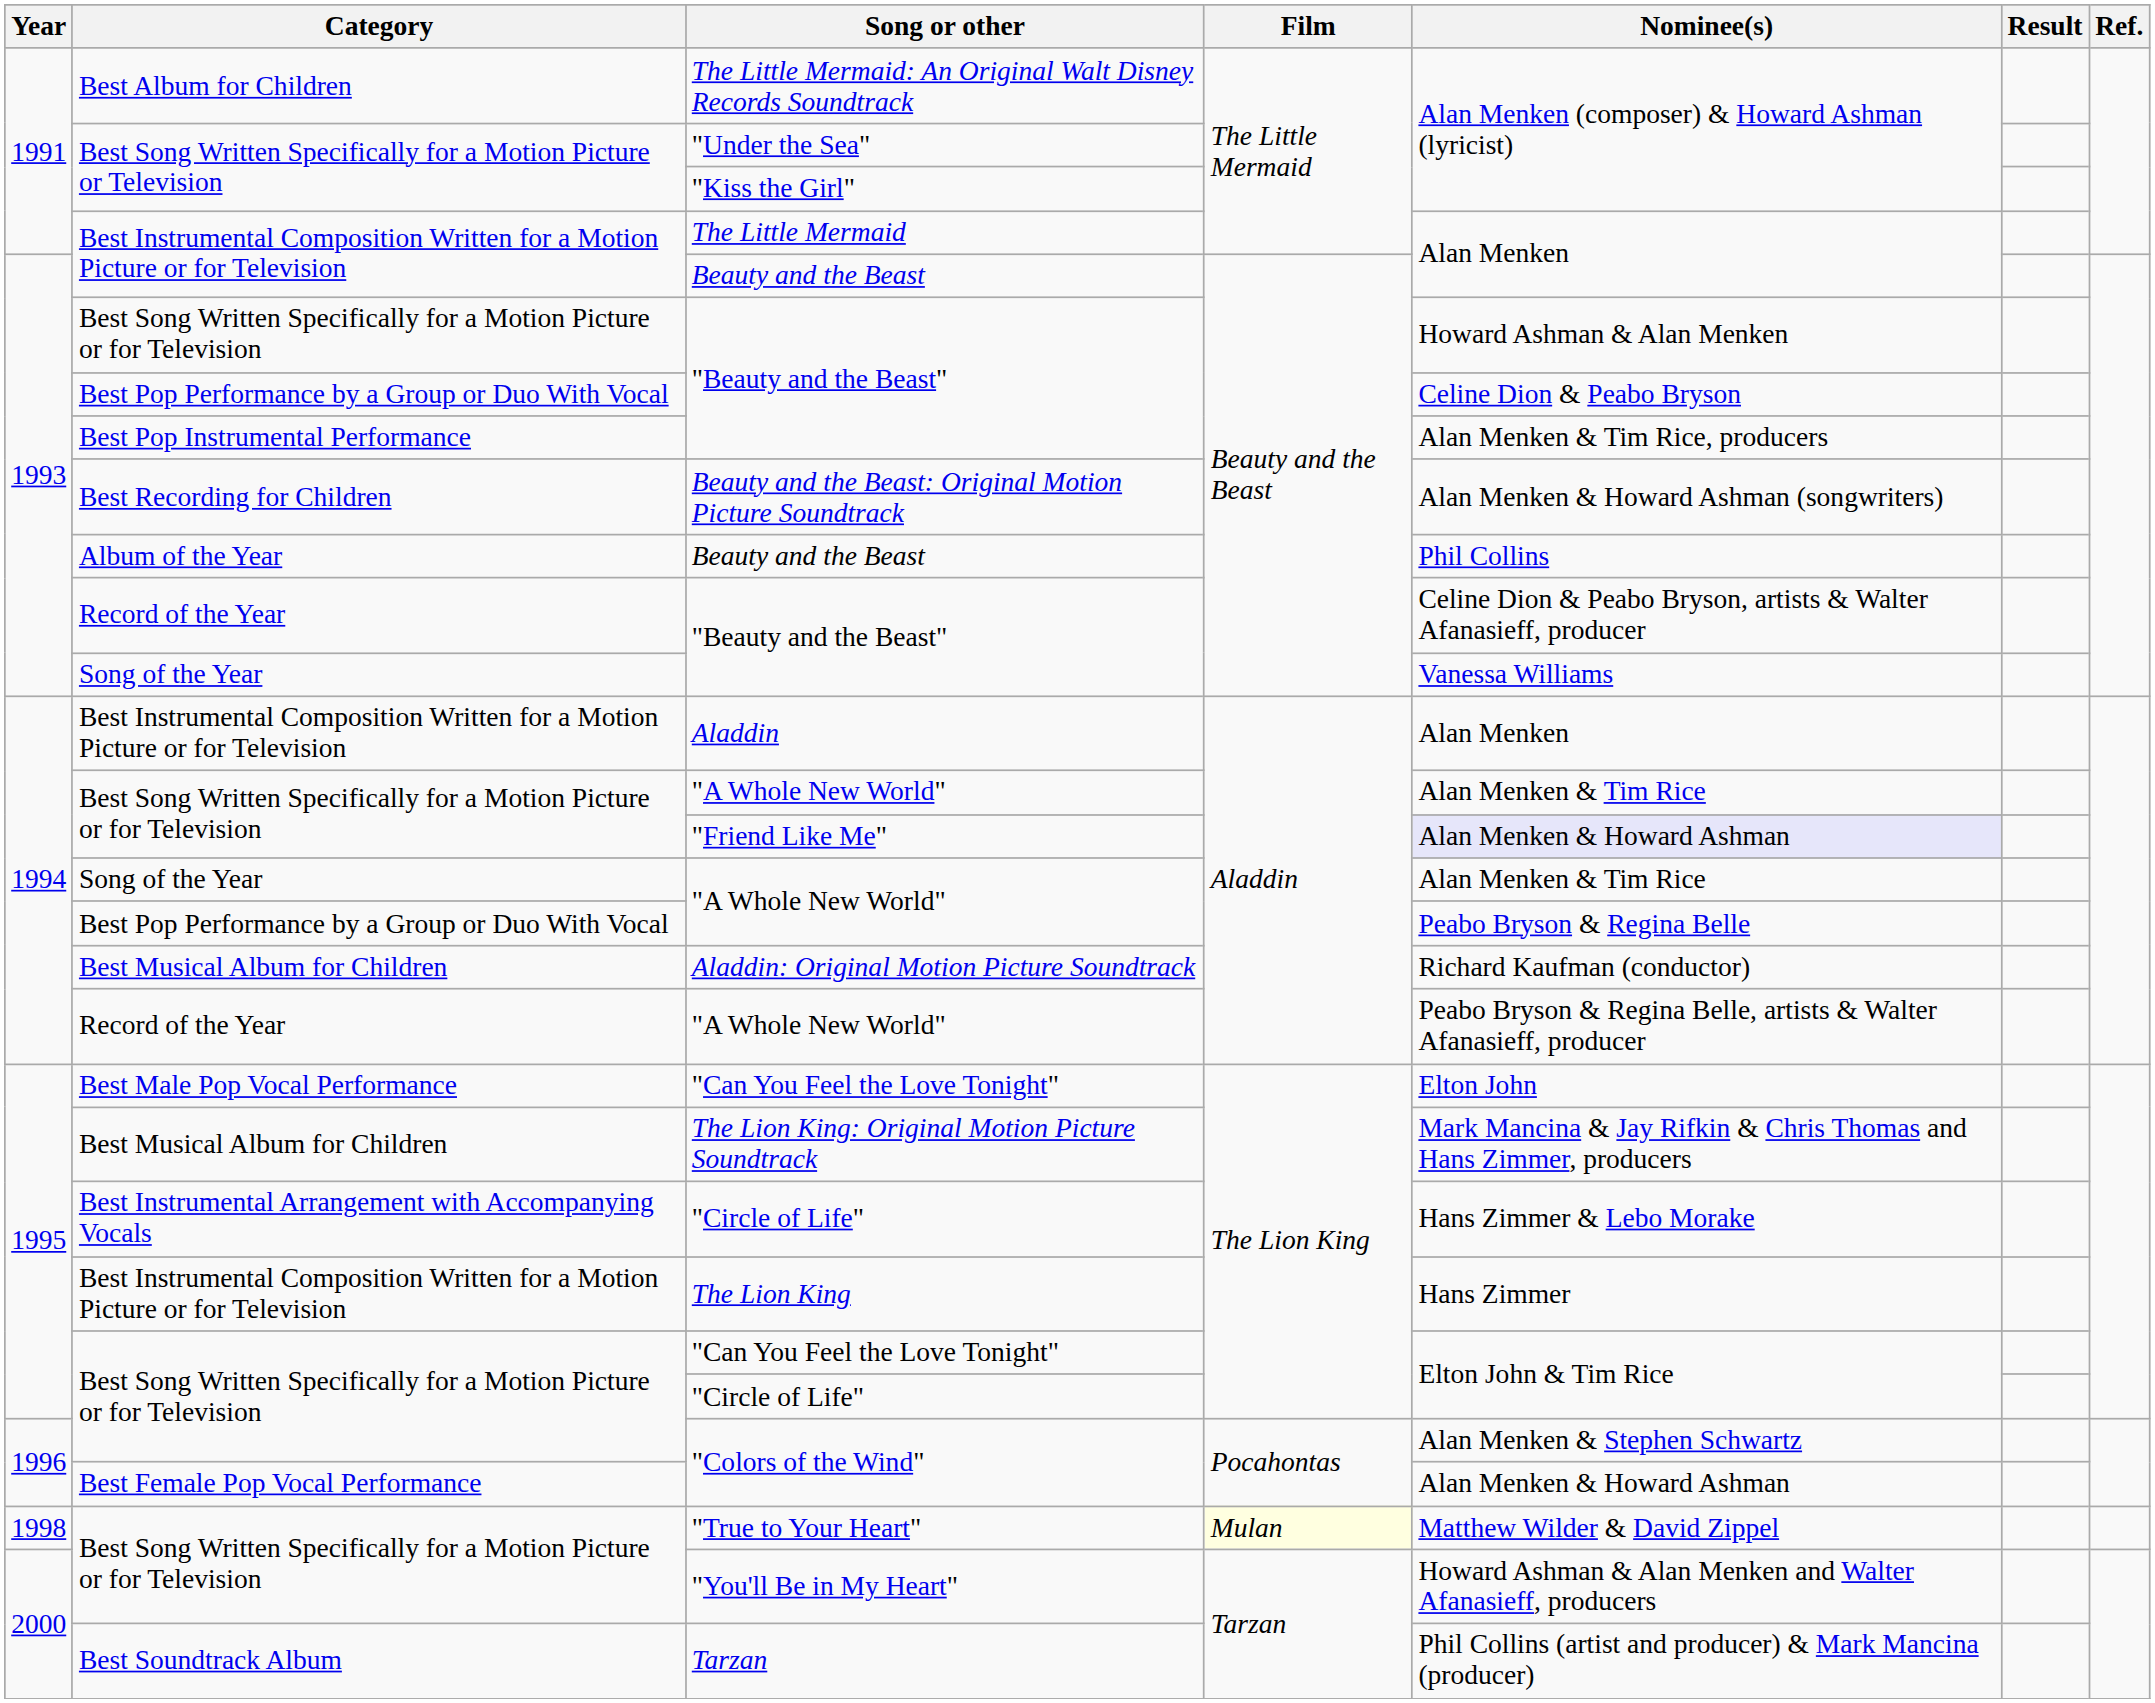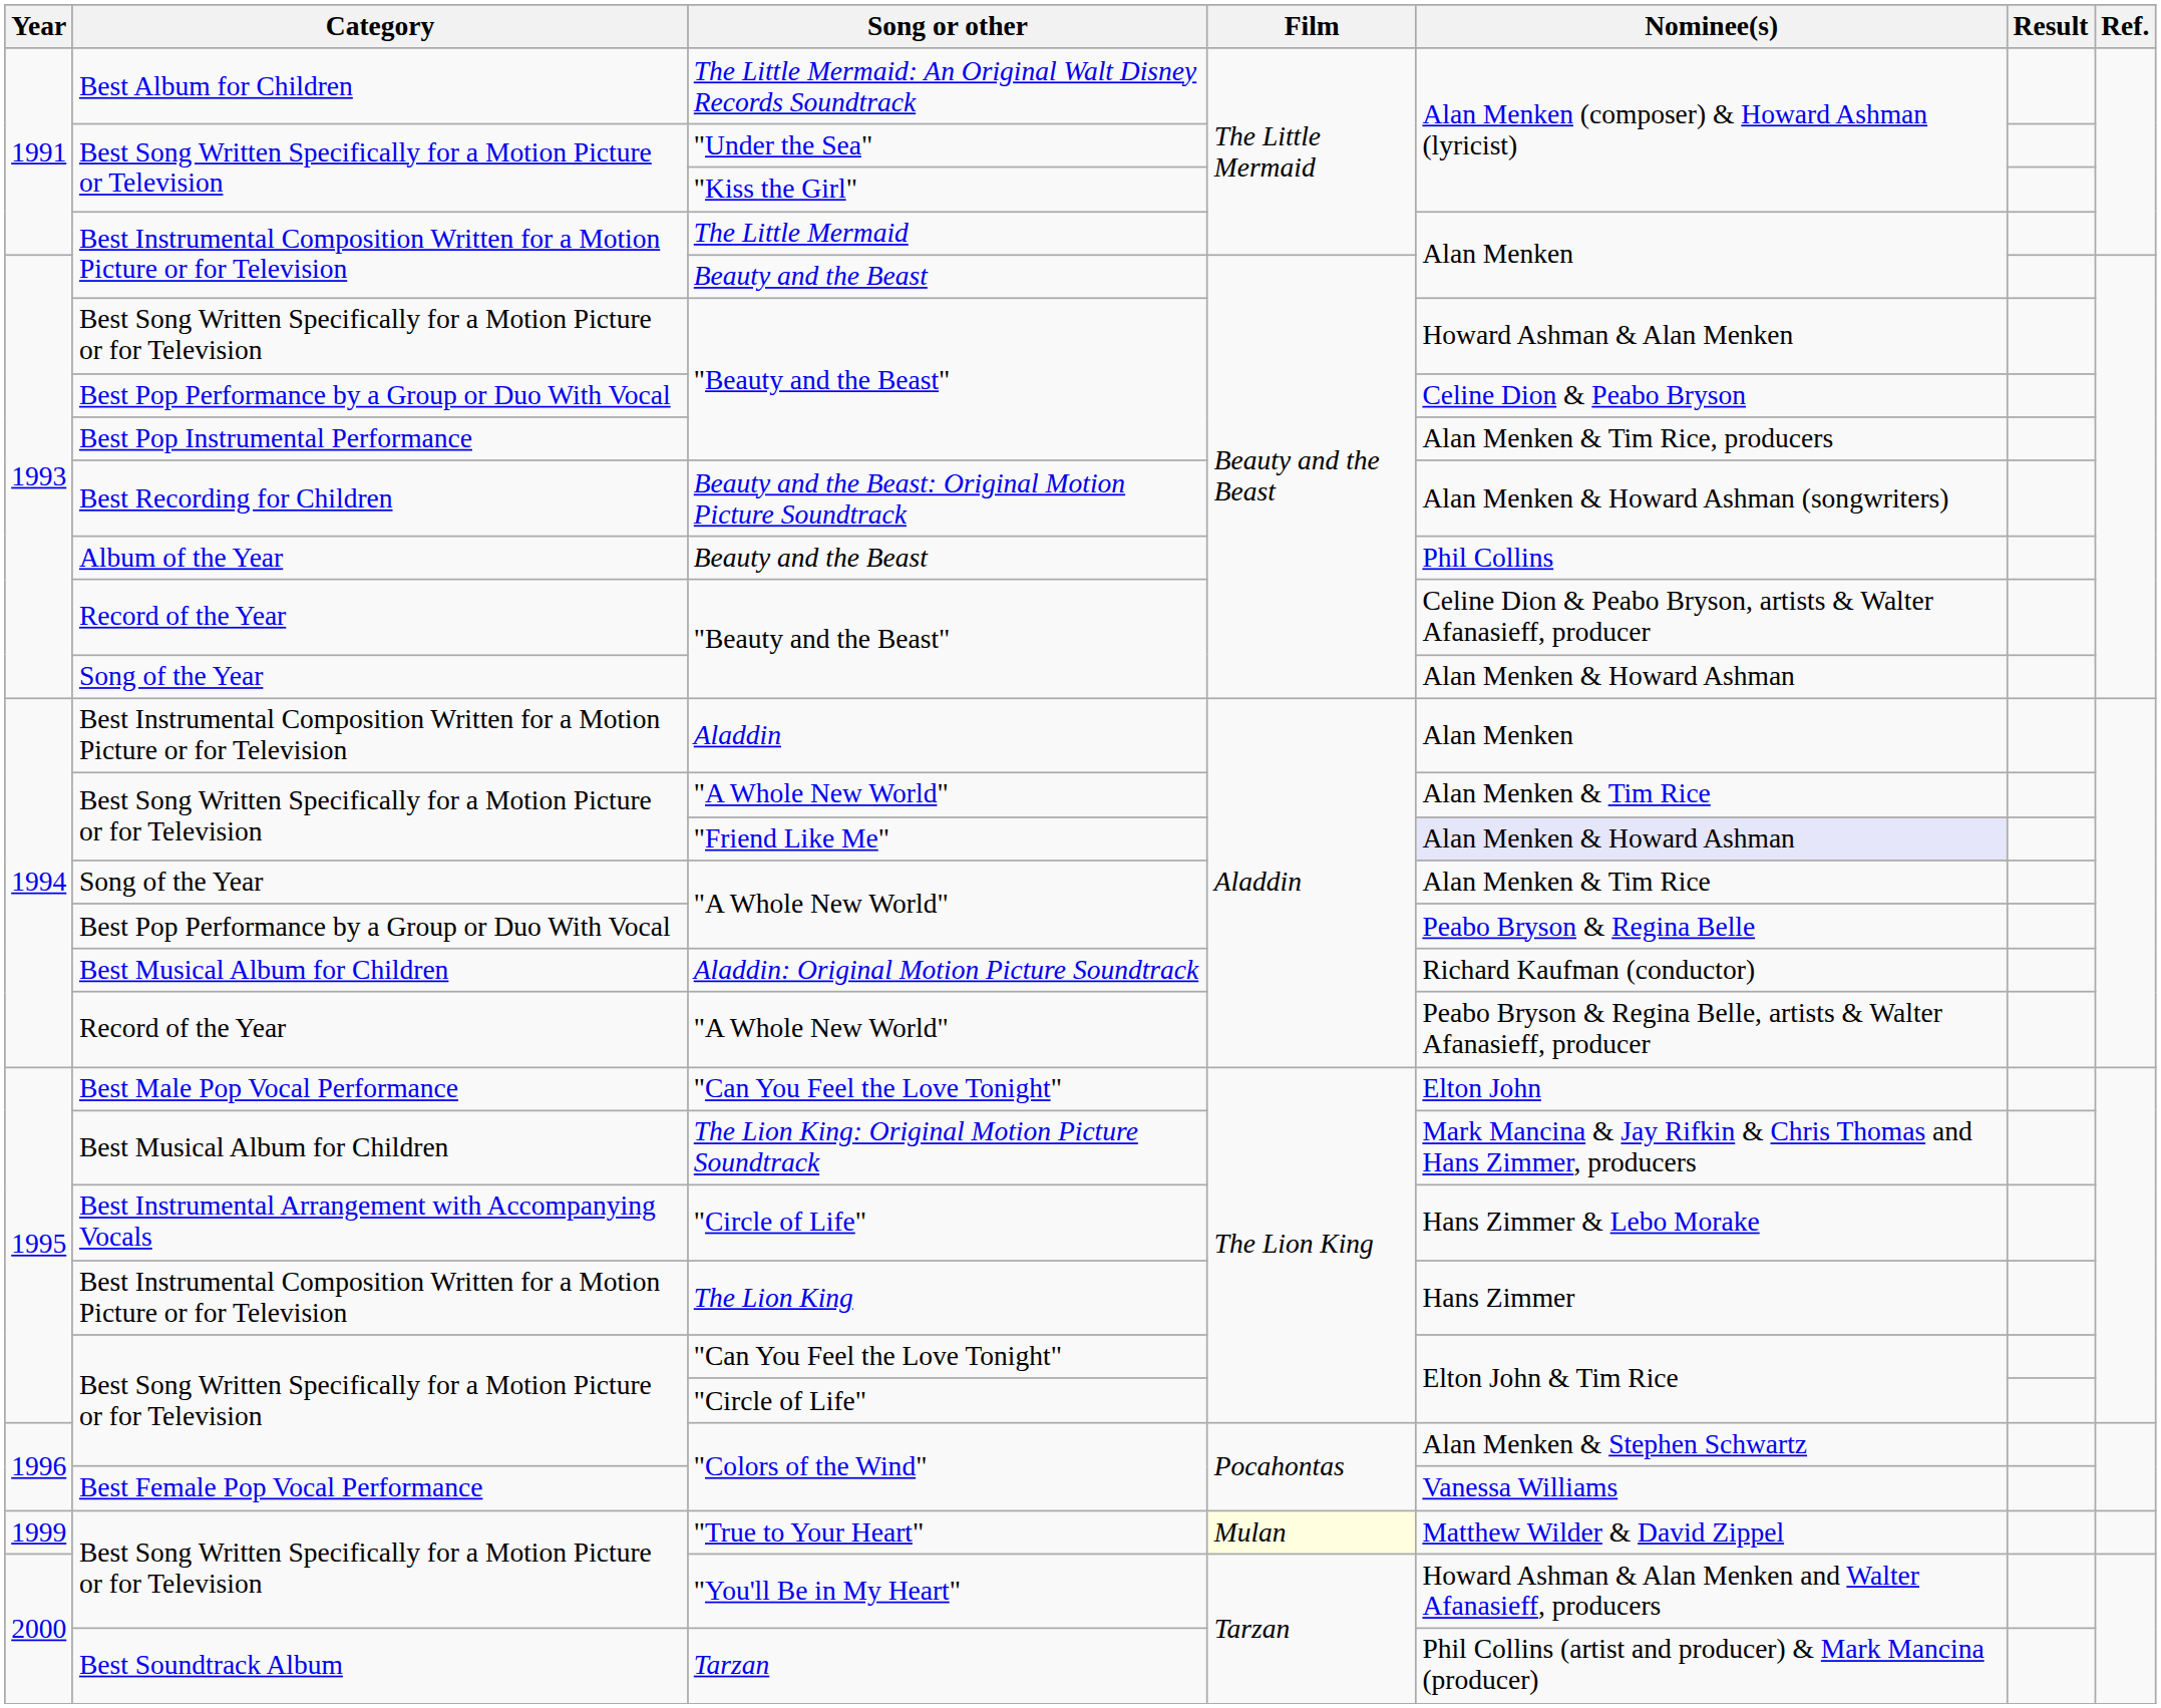Song of the Year / "Beauty and the Beast" | Nominee(s): Vanessa Williams -> Alan Menken & Howard Ashman
Best Female Pop Vocal Performance / "Colors of the Wind" | Nominee(s): Alan Menken & Howard Ashman -> Vanessa Williams
"True to Your Heart" | Year: 1998 -> 1999
